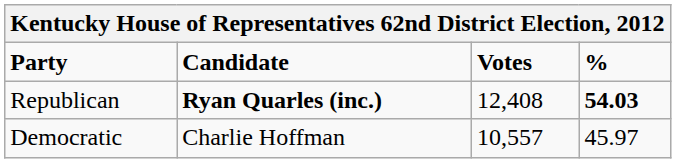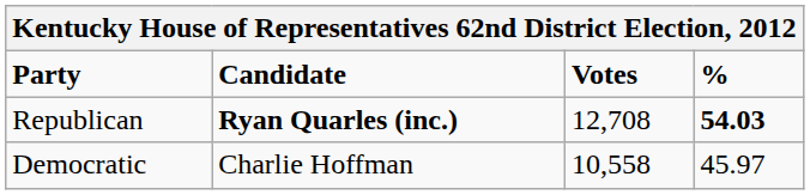Republican | Votes: 12,408 -> 12,708
Democratic | Votes: 10,557 -> 10,558
